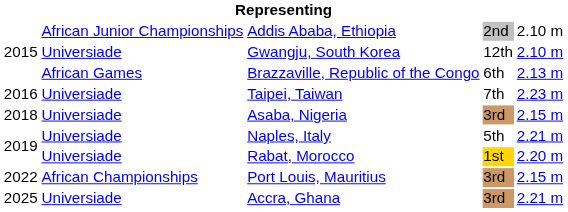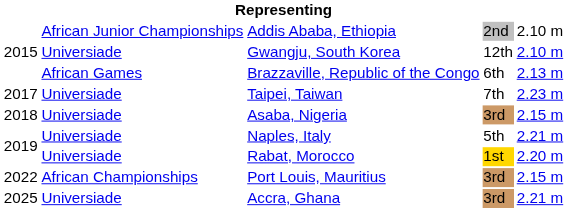Taipei, Taiwan | column 1: 2016 -> 2017
